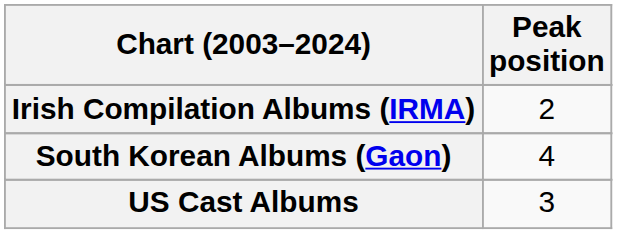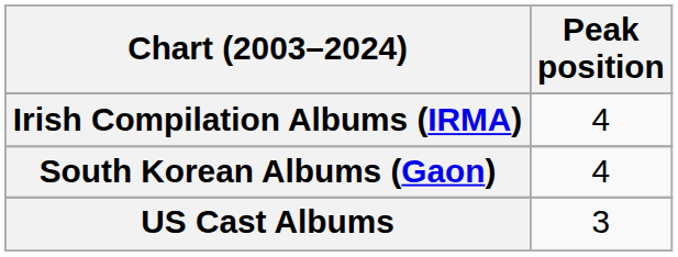Irish Compilation Albums (IRMA) | Peak position: 2 -> 4
